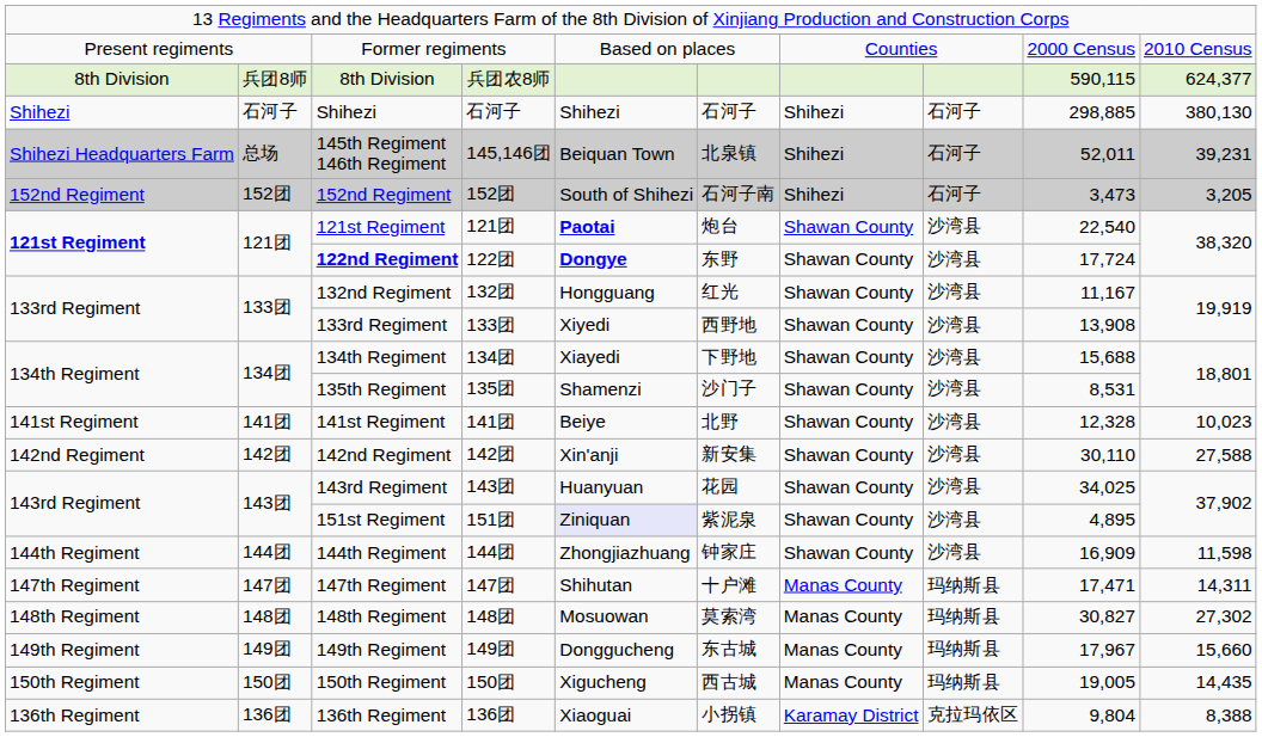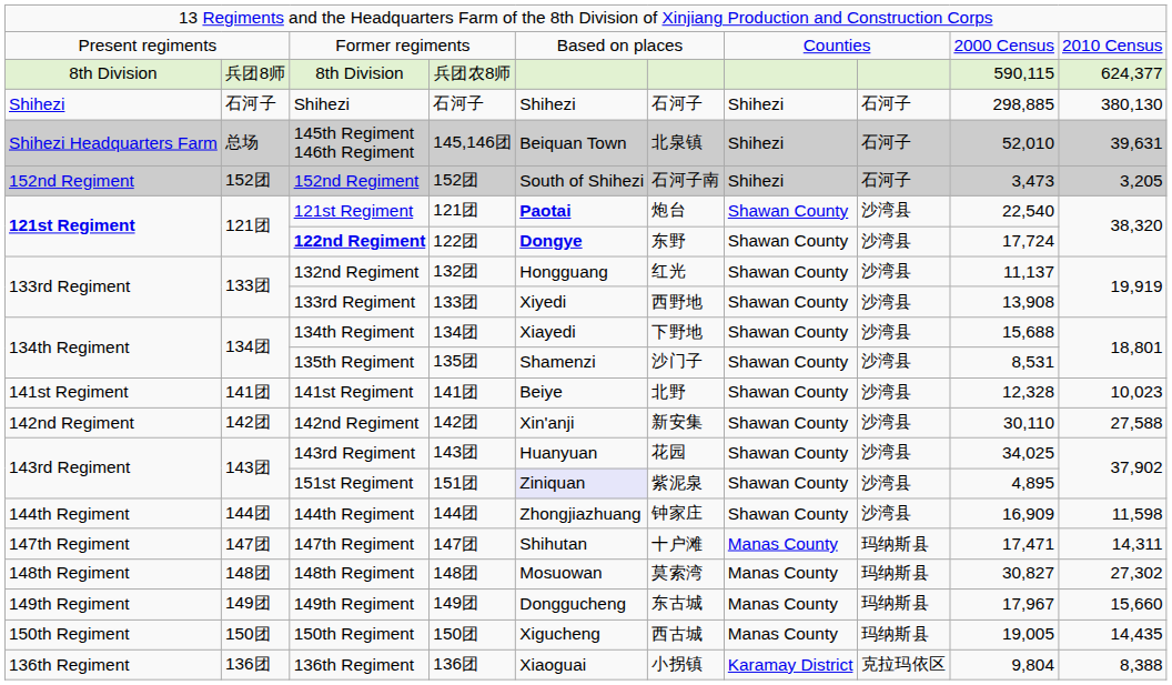145th Regiment 146th Regiment | column 9: 52,011 -> 52,010
145th Regiment 146th Regiment | column 10: 39,231 -> 39,631
132nd Regiment | column 9: 11,167 -> 11,137
